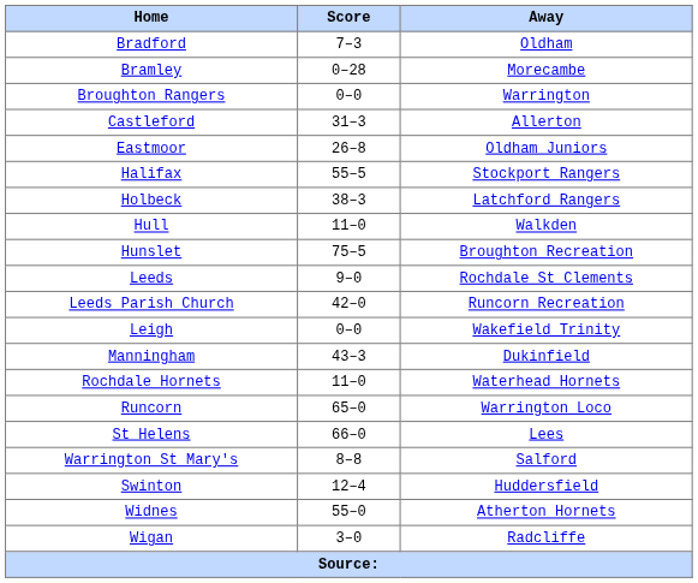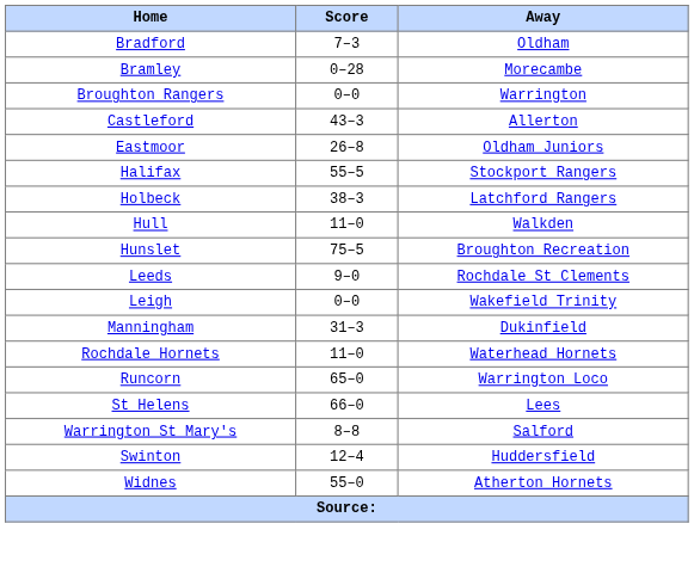Castleford | Score: 31–3 -> 43–3
- row: Leeds Parish Church | 42–0 | Runcorn Recreation
Manningham | Score: 43–3 -> 31–3
- row: Wigan | 3–0 | Radcliffe
